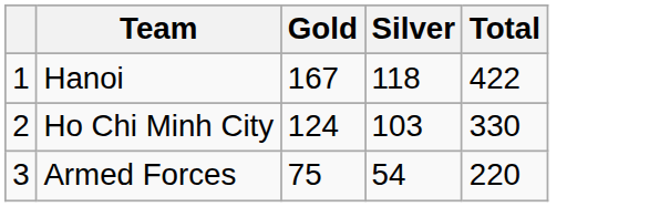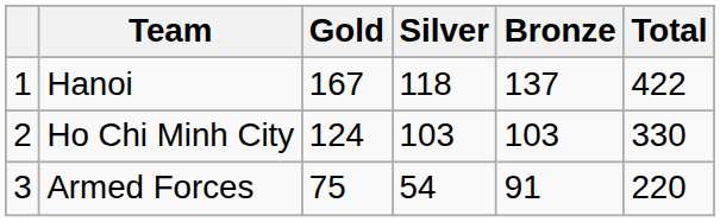+ column: Bronze | 137 | 103 | 91
